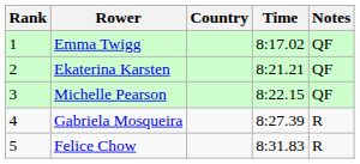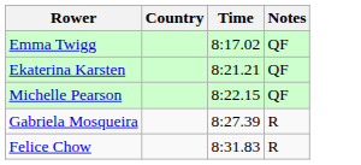- column: Rank | 1 | 2 | 3 | 4 | 5
